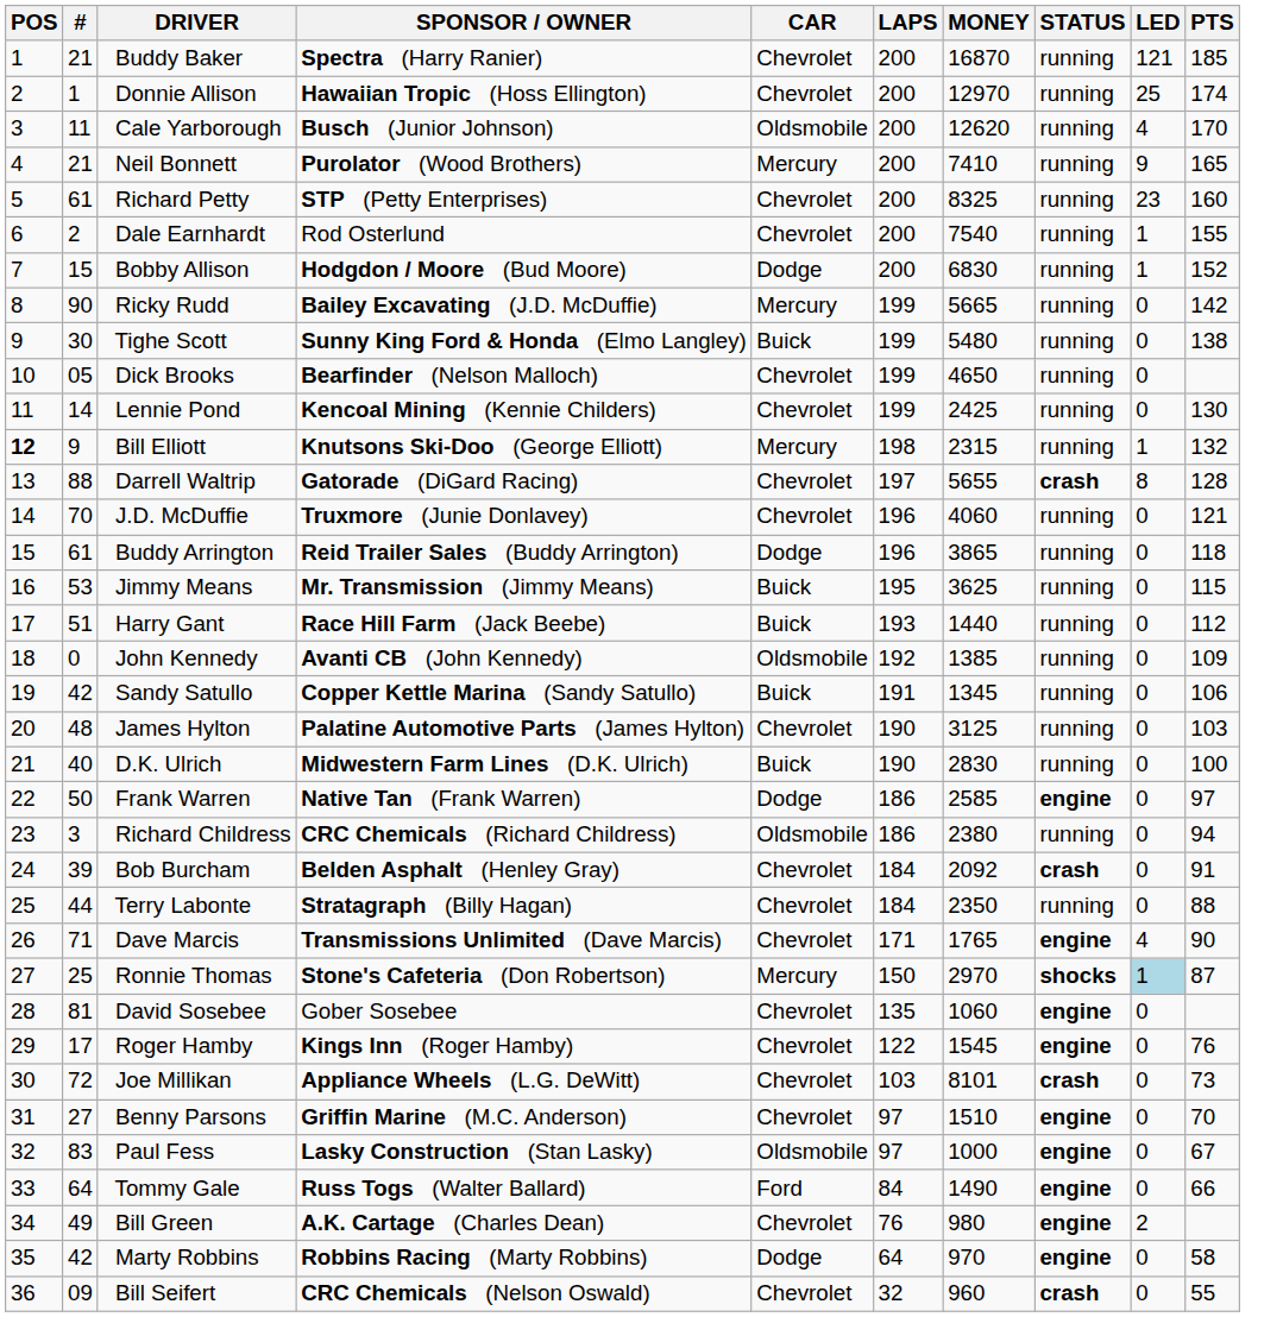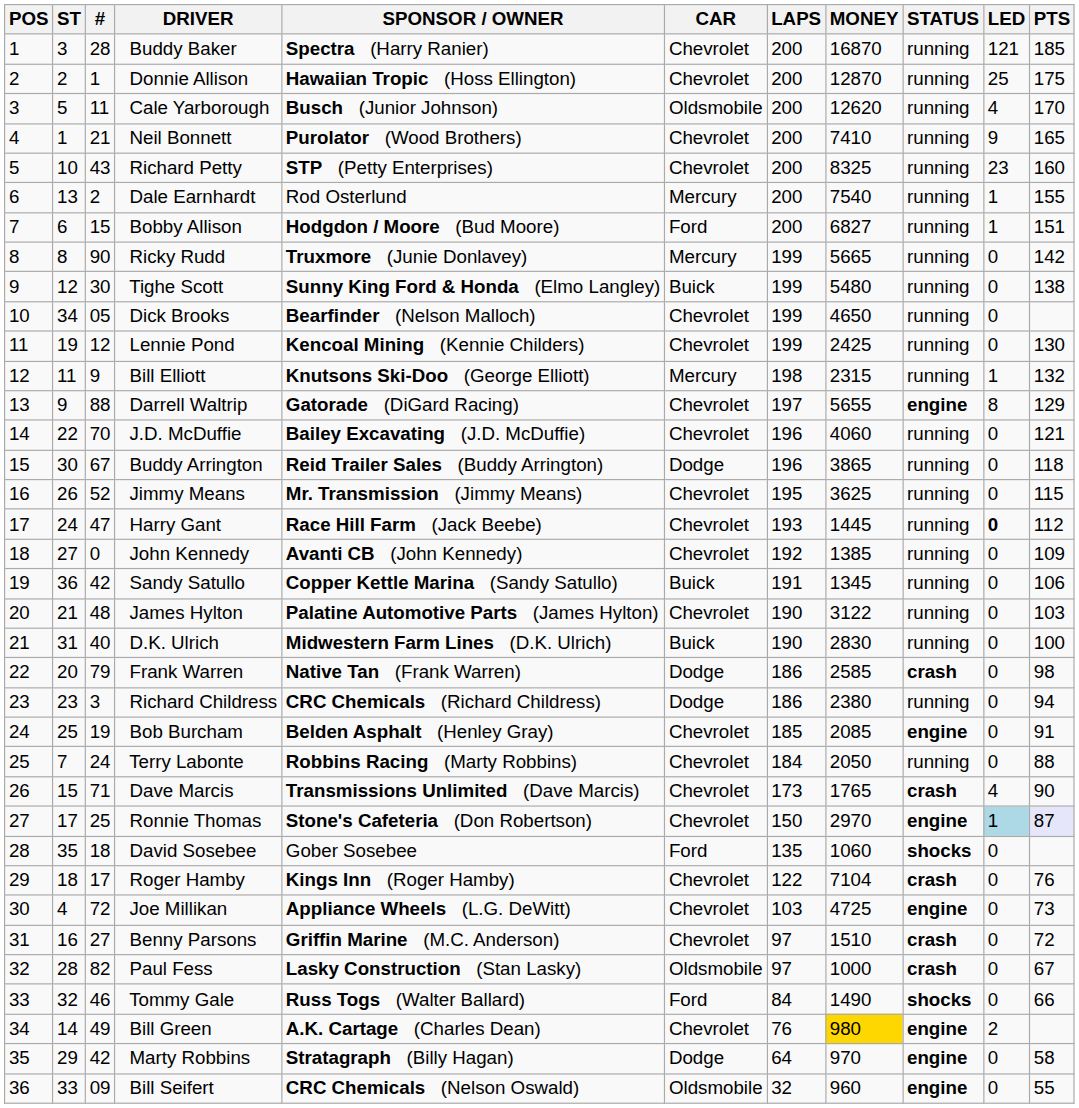+ column: ST | 3 | 2 | 5 | 1 | 10 | 13 | 6 | 8 | 12 | 34 | 19 | 11 | 9 | 22 | 30 | 26 | 24 | 27 | 36 | 21 | 31 | 20 | 23 | 25 | 7 | 15 | 17 | 35 | 18 | 4 | 16 | 28 | 32 | 14 | 29 | 33
Buddy Baker | #: 21 -> 28
Donnie Allison | MONEY: 12970 -> 12870
Donnie Allison | PTS: 174 -> 175
Neil Bonnett | CAR: Mercury -> Chevrolet
Richard Petty | #: 61 -> 43
Dale Earnhardt | CAR: Chevrolet -> Mercury
Bobby Allison | CAR: Dodge -> Ford
Bobby Allison | MONEY: 6830 -> 6827
Bobby Allison | PTS: 152 -> 151
Ricky Rudd | SPONSOR / OWNER: Bailey Excavating (J.D. McDuffie) -> Truxmore (Junie Donlavey)
Lennie Pond | #: 14 -> 12
Bill Elliott | POS: bold -> normal
Darrell Waltrip | STATUS: crash -> engine
Darrell Waltrip | PTS: 128 -> 129
J.D. McDuffie | SPONSOR / OWNER: Truxmore (Junie Donlavey) -> Bailey Excavating (J.D. McDuffie)
Buddy Arrington | #: 61 -> 67
Jimmy Means | #: 53 -> 52
Jimmy Means | CAR: Buick -> Chevrolet
Harry Gant | #: 51 -> 47
Harry Gant | CAR: Buick -> Chevrolet
Harry Gant | MONEY: 1440 -> 1445
Harry Gant | LED: normal -> bold
John Kennedy | CAR: Oldsmobile -> Chevrolet
James Hylton | MONEY: 3125 -> 3122
Frank Warren | #: 50 -> 79
Frank Warren | STATUS: engine -> crash
Frank Warren | PTS: 97 -> 98
Richard Childress | CAR: Oldsmobile -> Dodge
Bob Burcham | #: 39 -> 19
Bob Burcham | LAPS: 184 -> 185
Bob Burcham | MONEY: 2092 -> 2085
Bob Burcham | STATUS: crash -> engine
Terry Labonte | #: 44 -> 24
Terry Labonte | SPONSOR / OWNER: Stratagraph (Billy Hagan) -> Robbins Racing (Marty Robbins)
Terry Labonte | MONEY: 2350 -> 2050
Dave Marcis | LAPS: 171 -> 173
Dave Marcis | STATUS: engine -> crash
Ronnie Thomas | CAR: Mercury -> Chevrolet
Ronnie Thomas | STATUS: shocks -> engine
Ronnie Thomas | PTS: no background -> lavender background
David Sosebee | #: 81 -> 18
David Sosebee | CAR: Chevrolet -> Ford
David Sosebee | STATUS: engine -> shocks
Roger Hamby | MONEY: 1545 -> 7104
Roger Hamby | STATUS: engine -> crash
Joe Millikan | MONEY: 8101 -> 4725
Joe Millikan | STATUS: crash -> engine
Benny Parsons | STATUS: engine -> crash
Benny Parsons | PTS: 70 -> 72
Paul Fess | #: 83 -> 82
Paul Fess | STATUS: engine -> crash
Tommy Gale | #: 64 -> 46
Tommy Gale | STATUS: engine -> shocks
Bill Green | MONEY: no background -> gold background
Marty Robbins | SPONSOR / OWNER: Robbins Racing (Marty Robbins) -> Stratagraph (Billy Hagan)
Bill Seifert | CAR: Chevrolet -> Oldsmobile
Bill Seifert | STATUS: crash -> engine
